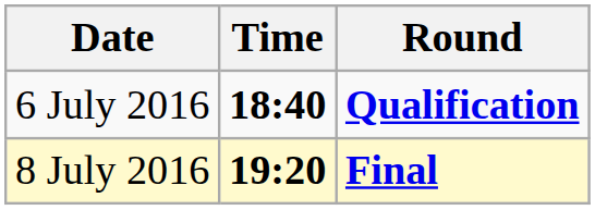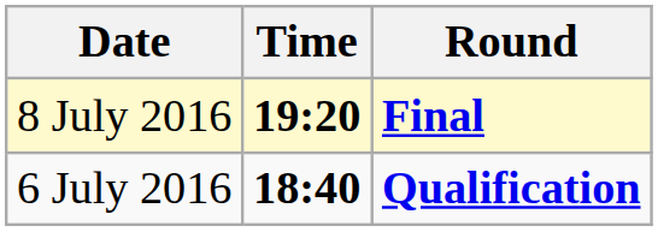rows swapped: 6 July 2016 <-> 8 July 2016
